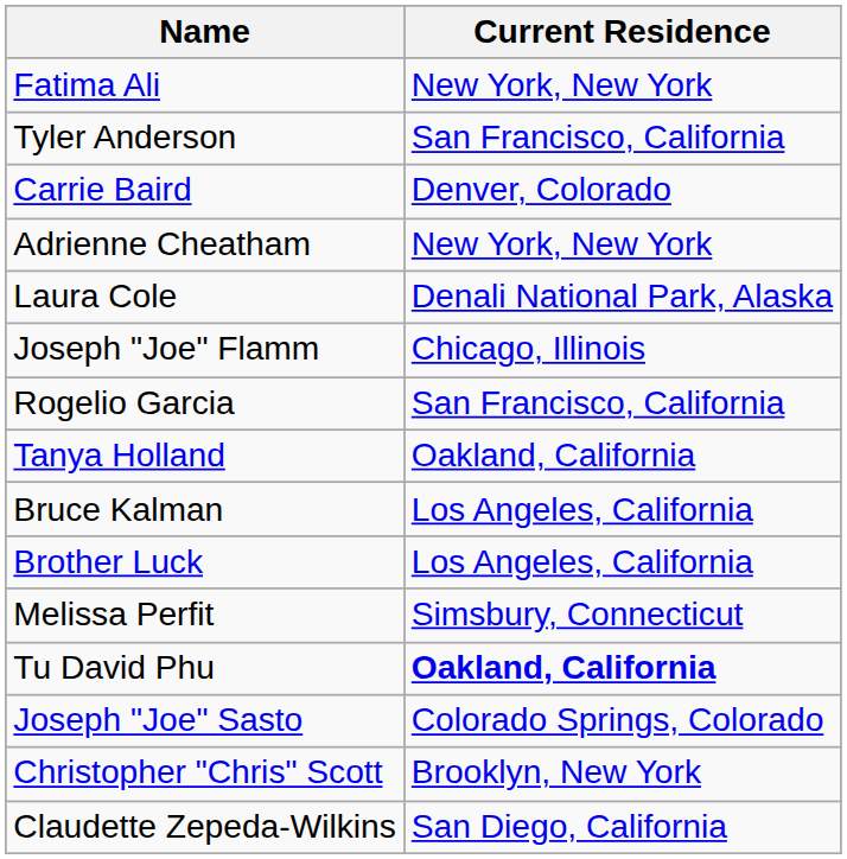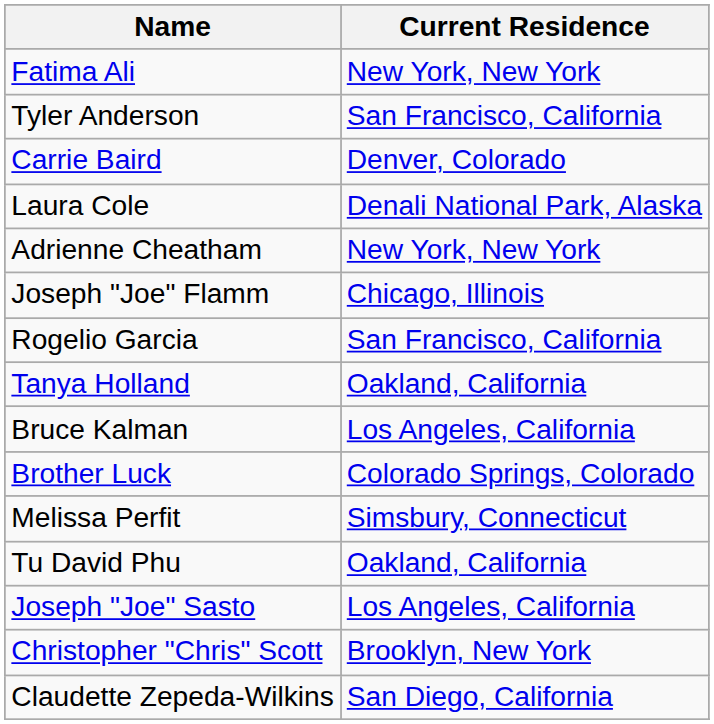rows swapped: Adrienne Cheatham <-> Laura Cole
Brother Luck | Current Residence: Los Angeles, California -> Colorado Springs, Colorado
Tu David Phu | Current Residence: bold -> normal
Joseph "Joe" Sasto | Current Residence: Colorado Springs, Colorado -> Los Angeles, California
